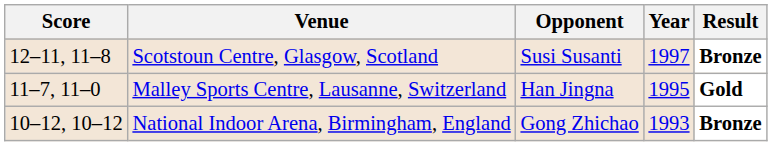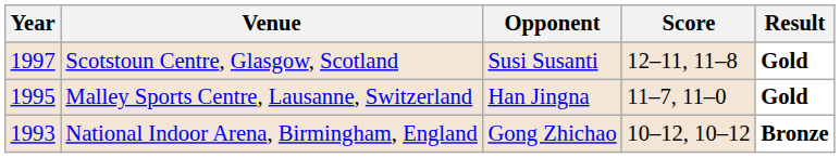columns swapped: Year <-> Score
Scotstoun Centre, Glasgow, Scotland | Result: Bronze -> Gold
